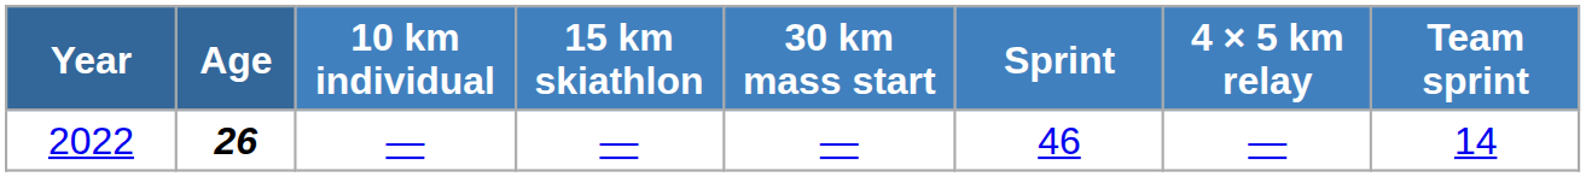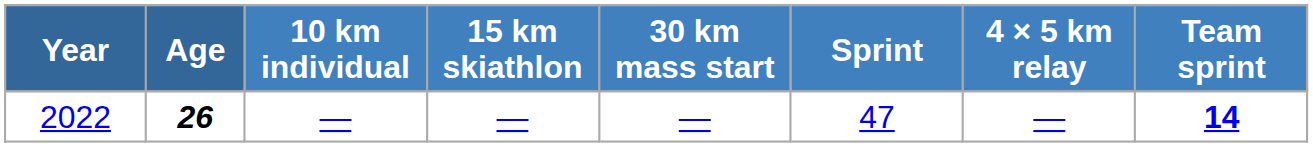2022 | Sprint: 46 -> 47
2022 | Team sprint: normal -> bold
